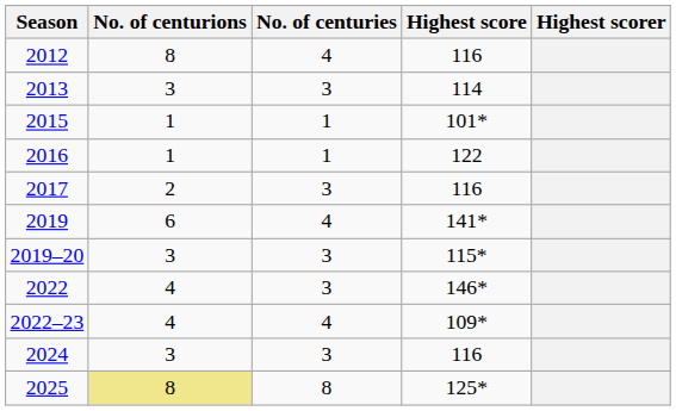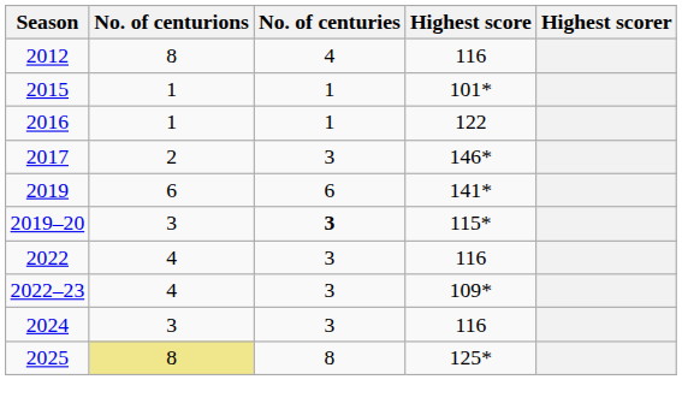- row: 2013 | 3 | 3 | 114
2017 | Highest score: 116 -> 146*
2019 | No. of centuries: 4 -> 6
2019–20 | No. of centuries: normal -> bold
2022 | Highest score: 146* -> 116
2022–23 | No. of centuries: 4 -> 3
